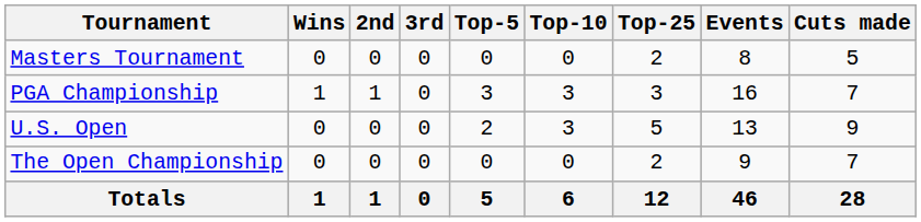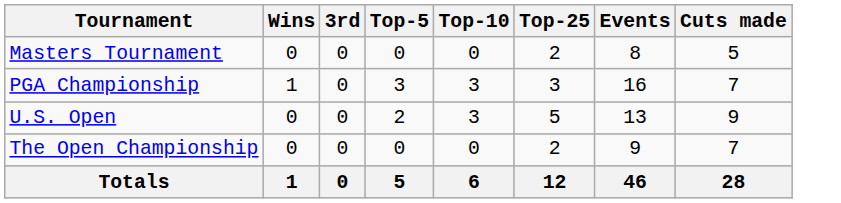- column: 2nd | 0 | 1 | 0 | 0 | 1
